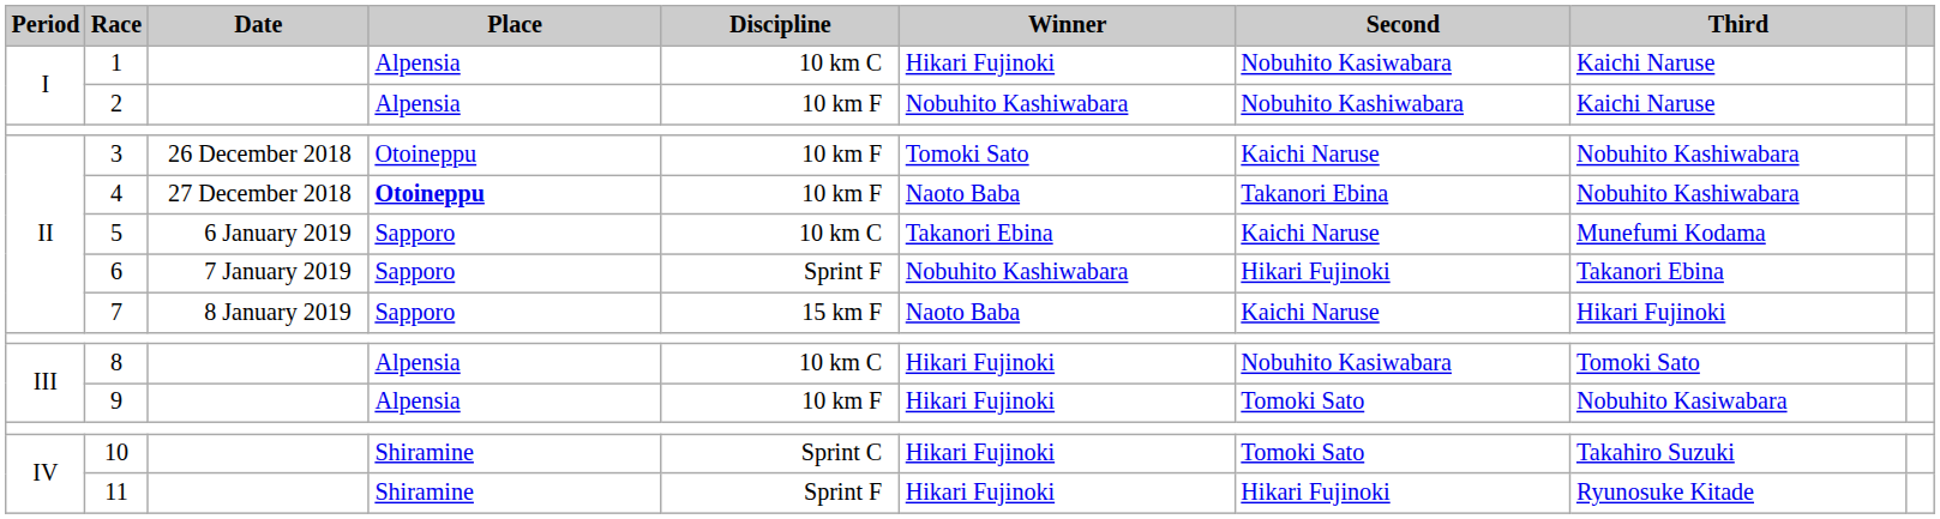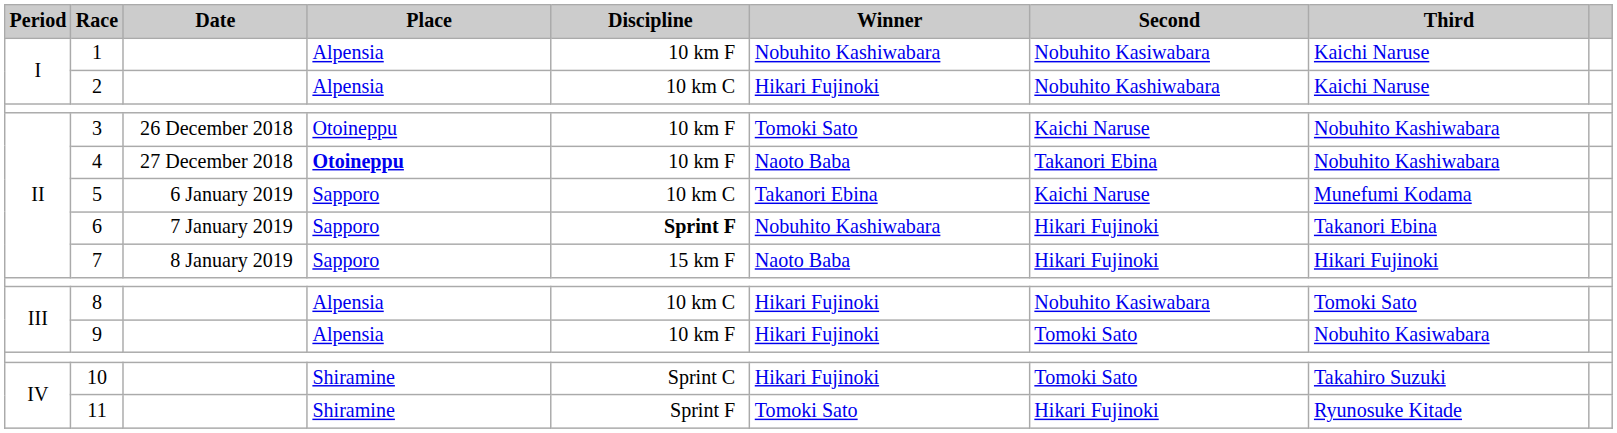1 | Discipline: 10 km C -> 10 km F
1 | Winner: Hikari Fujinoki -> Nobuhito Kashiwabara
2 | Discipline: 10 km F -> 10 km C
2 | Winner: Nobuhito Kashiwabara -> Hikari Fujinoki
6 | Discipline: normal -> bold
7 | Second: Kaichi Naruse -> Hikari Fujinoki
11 | Winner: Hikari Fujinoki -> Tomoki Sato
